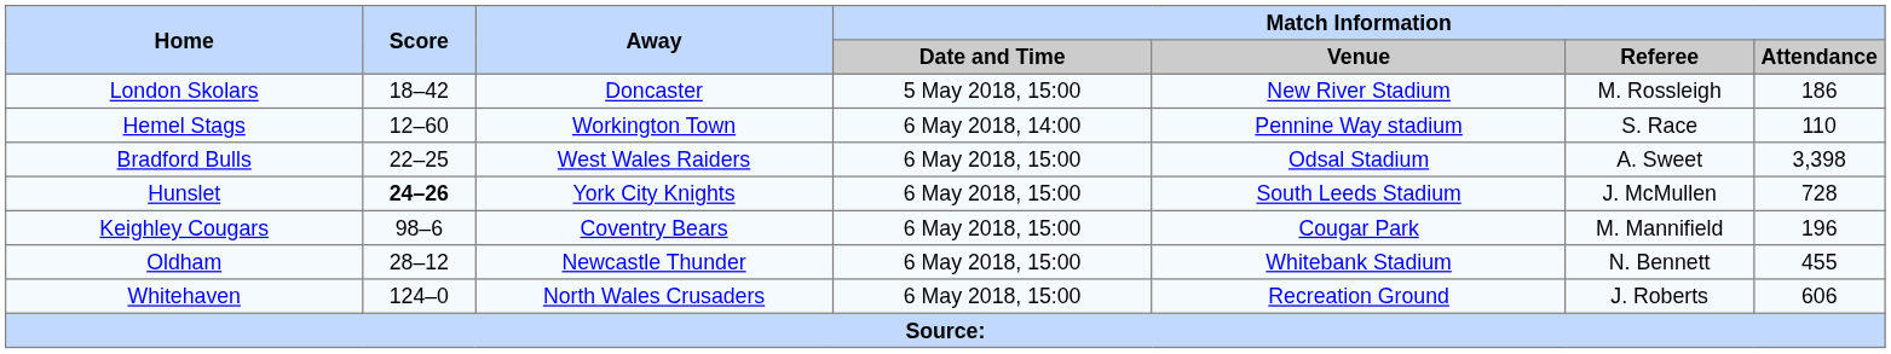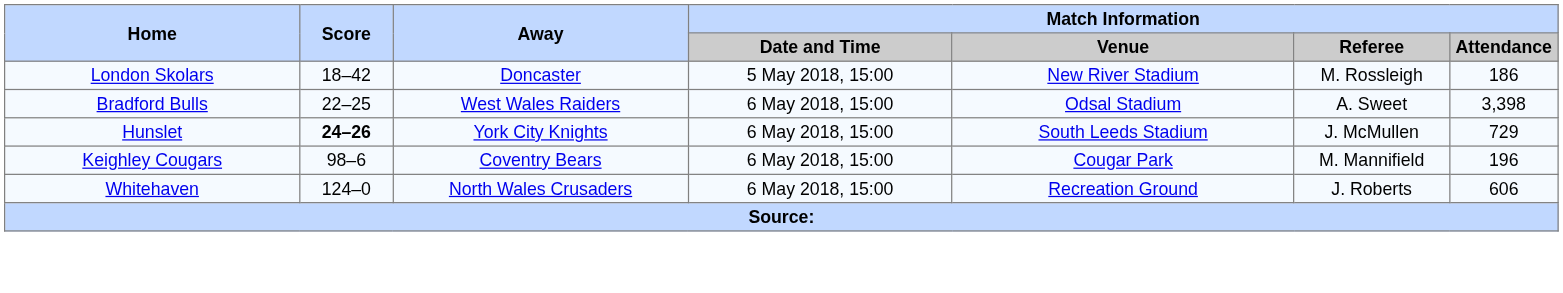- row: Hemel Stags | 12–60 | Workington Town | 6 May 2018, 14:00 | Pennine Way stadium | S. Race | 110
Hunslet | Match Information / Attendance: 728 -> 729
- row: Oldham | 28–12 | Newcastle Thunder | 6 May 2018, 15:00 | Whitebank Stadium | N. Bennett | 455
